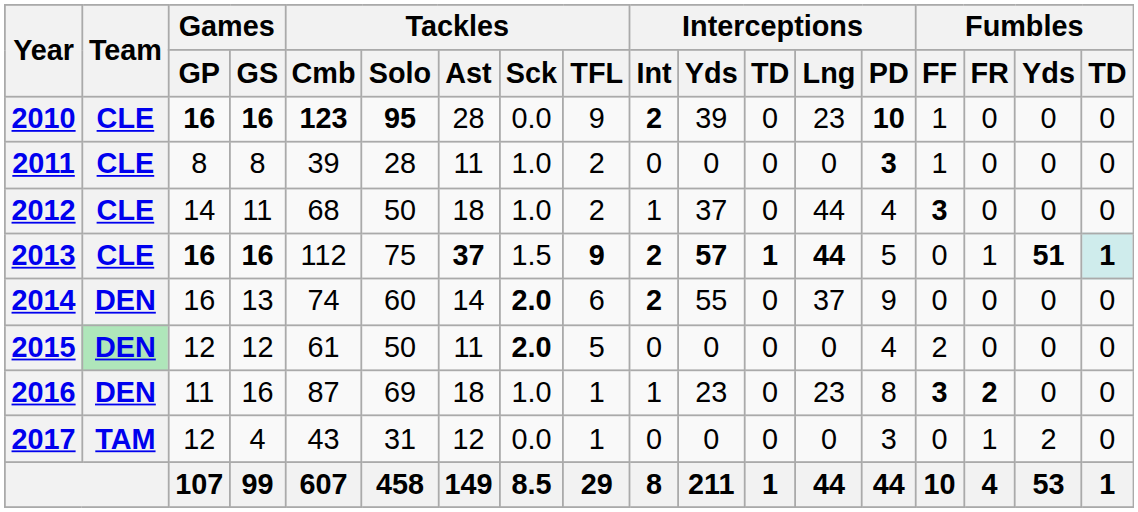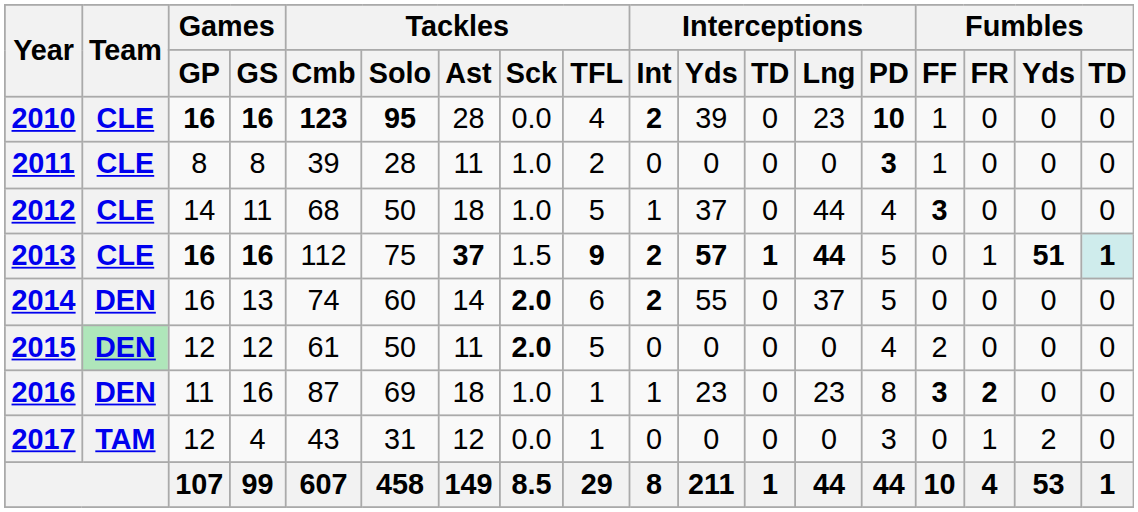2010 | Tackles / TFL: 9 -> 4
2012 | Tackles / TFL: 2 -> 5
2014 | Interceptions / PD: 9 -> 5
